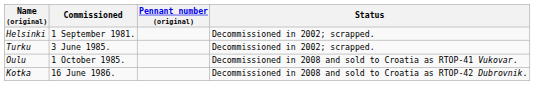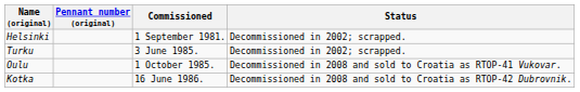columns swapped: Pennant number (original) <-> Commissioned
